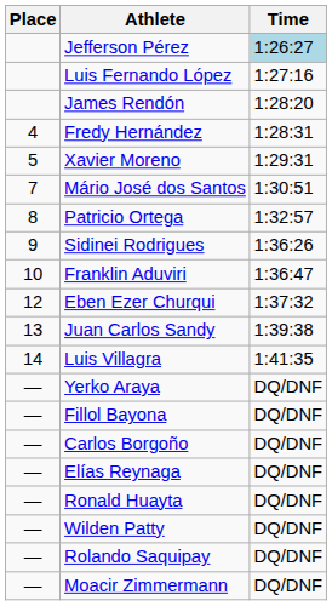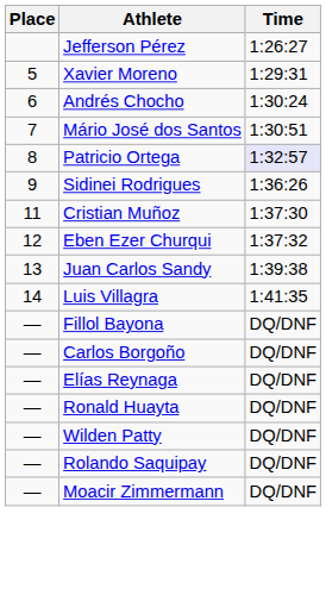Jefferson Pérez | Time: lightblue background -> no background
- row: Luis Fernando López | 1:27:16
- row: James Rendón | 1:28:20
- row: 4 | Fredy Hernández | 1:28:31
+ row: 6 | Andrés Chocho | 1:30:24
Patricio Ortega | Time: no background -> lavender background
- row: 10 | Franklin Aduviri | 1:36:47
+ row: 11 | Cristian Muñoz | 1:37:30
- row: — | Yerko Araya | DQ/DNF
